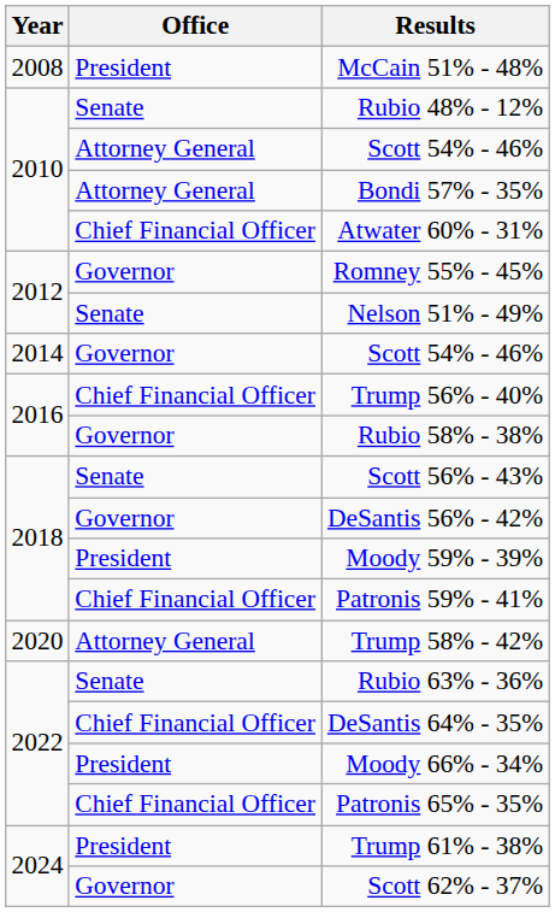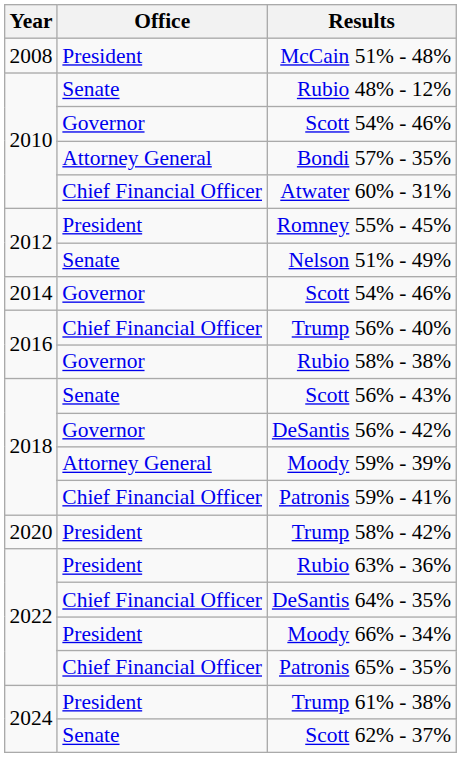2010 / Scott 54% - 46% | Office: Attorney General -> Governor
Romney 55% - 45% | Office: Governor -> President
Moody 59% - 39% | Office: President -> Attorney General
Trump 58% - 42% | Office: Attorney General -> President
Rubio 63% - 36% | Office: Senate -> President
Scott 62% - 37% | Office: Governor -> Senate
